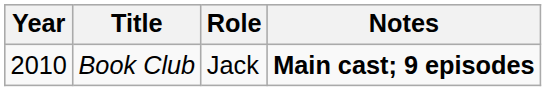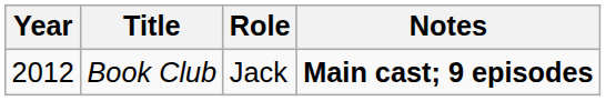Book Club | Year: 2010 -> 2012
